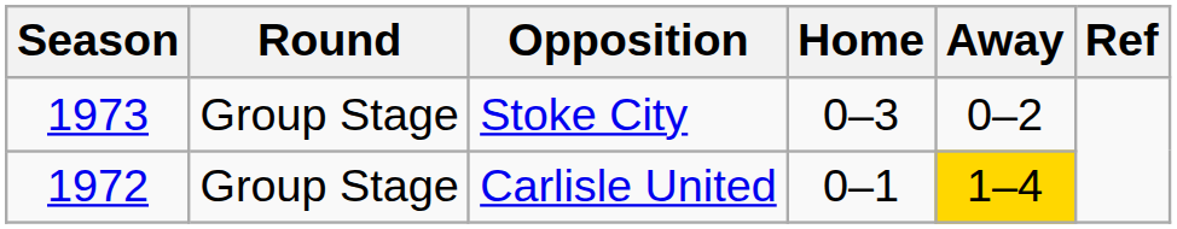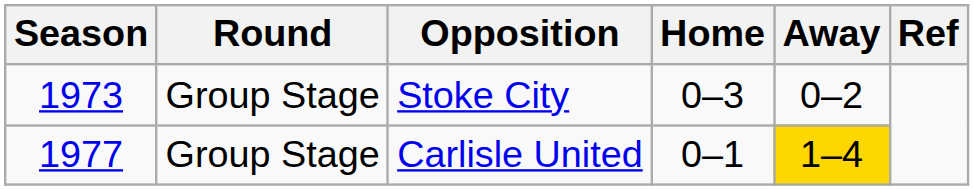Carlisle United | Season: 1972 -> 1977
